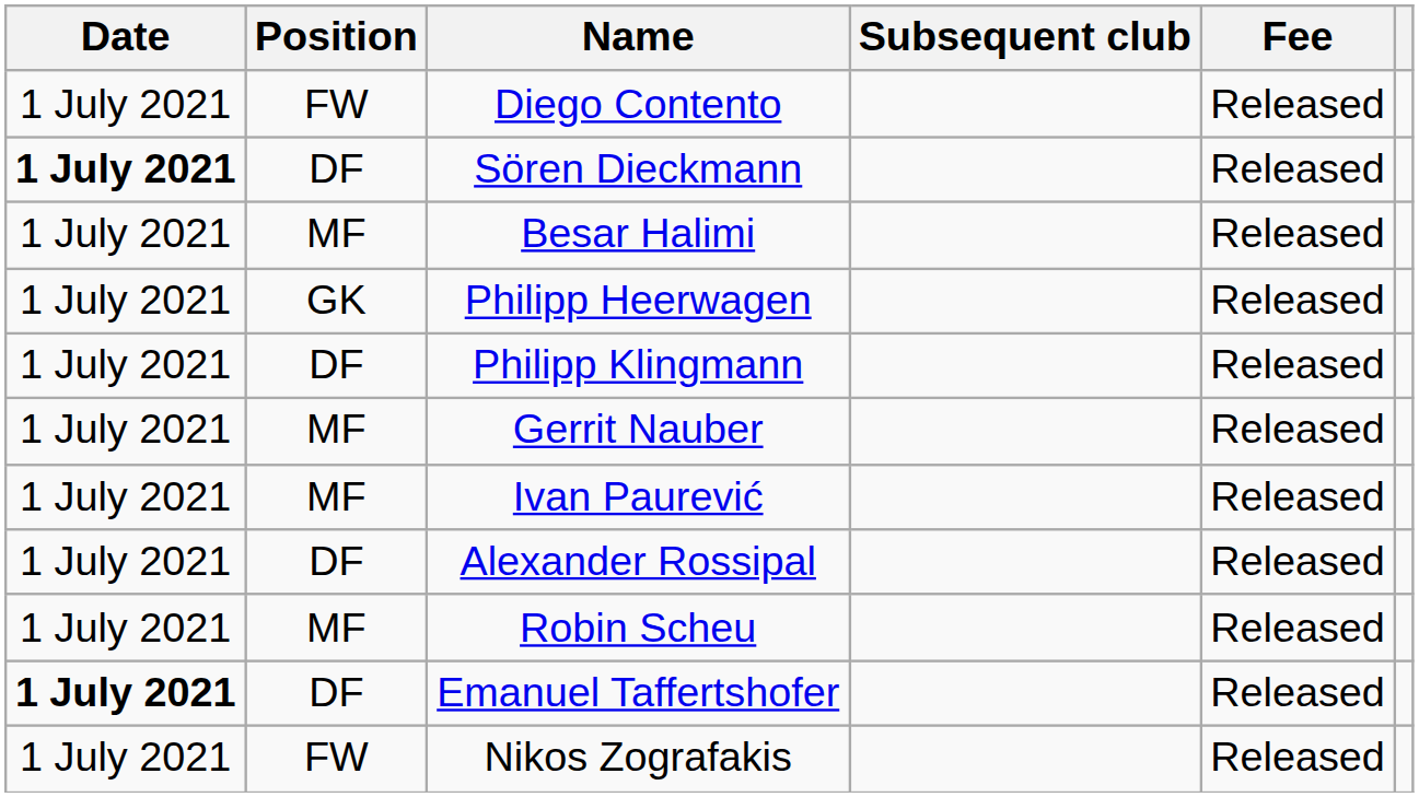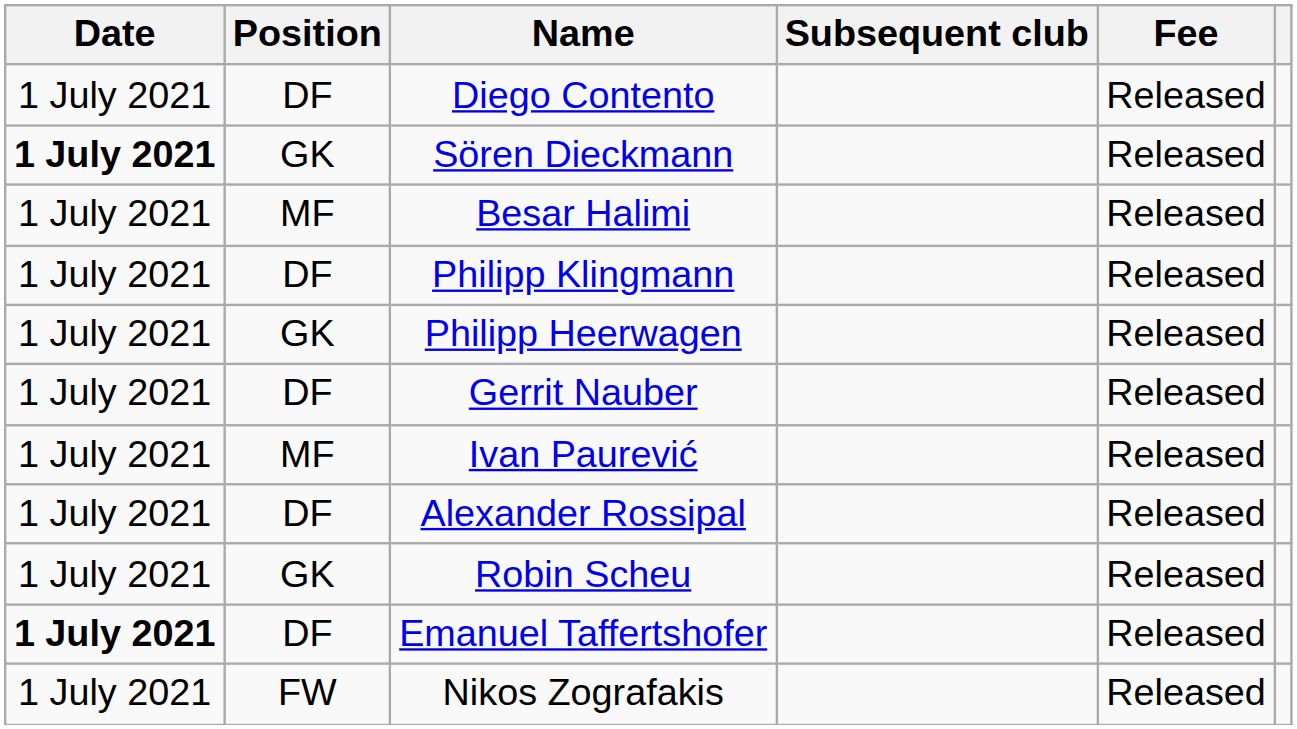Diego Contento | Position: FW -> DF
Sören Dieckmann | Position: DF -> GK
rows swapped: Philipp Heerwagen <-> Philipp Klingmann
Gerrit Nauber | Position: MF -> DF
Robin Scheu | Position: MF -> GK
